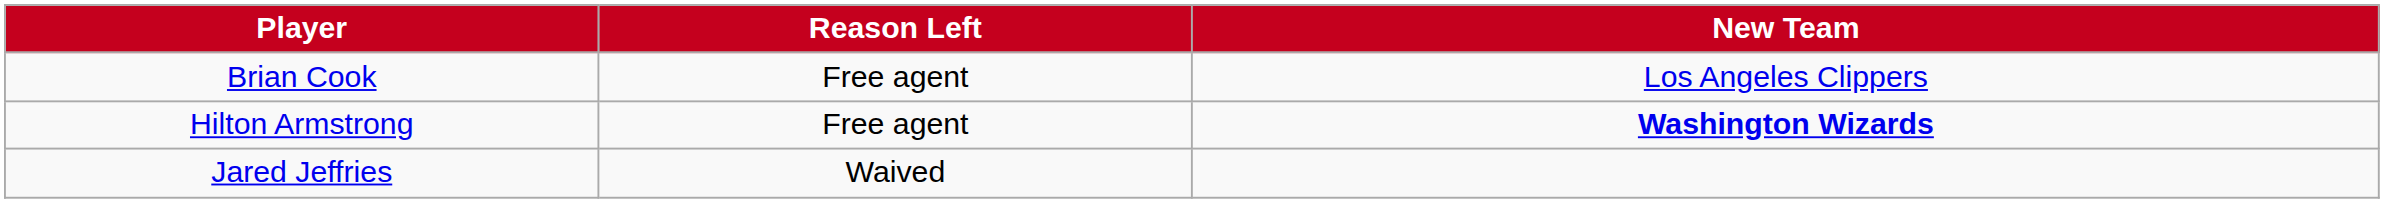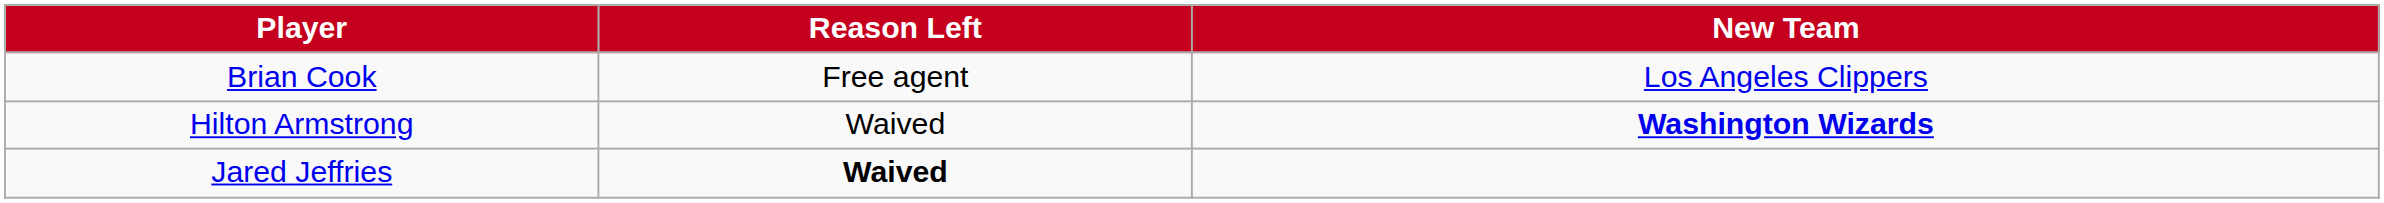Hilton Armstrong | Reason Left: Free agent -> Waived
Jared Jeffries | Reason Left: normal -> bold
